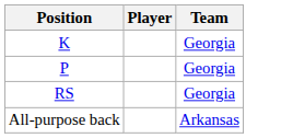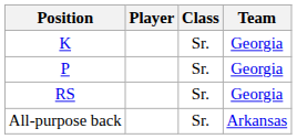+ column: Class | Sr. | Sr. | Sr. | Sr.
